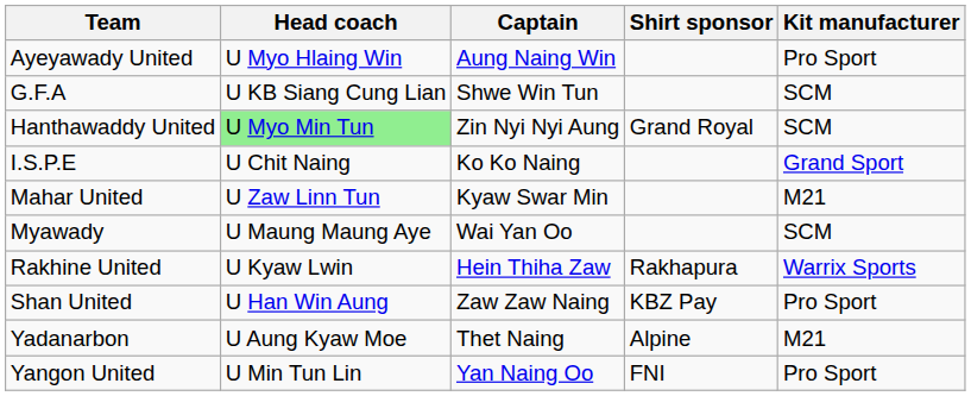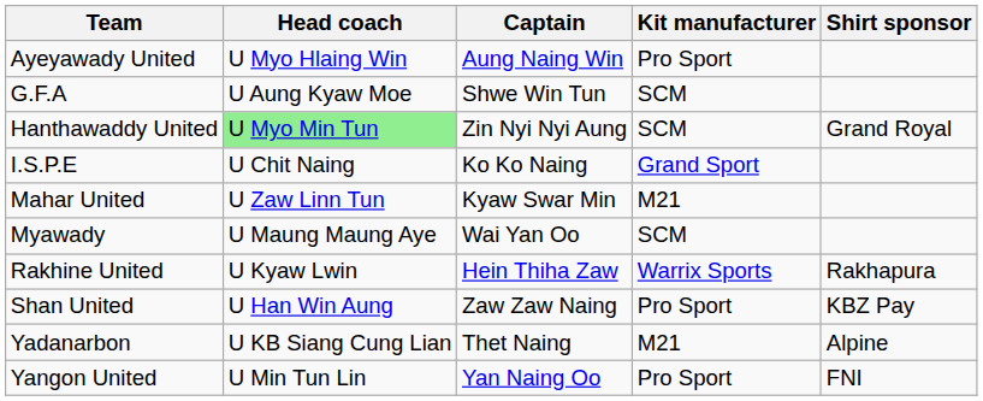columns swapped: Kit manufacturer <-> Shirt sponsor
G.F.A | Head coach: U KB Siang Cung Lian -> U Aung Kyaw Moe
Yadanarbon | Head coach: U Aung Kyaw Moe -> U KB Siang Cung Lian
